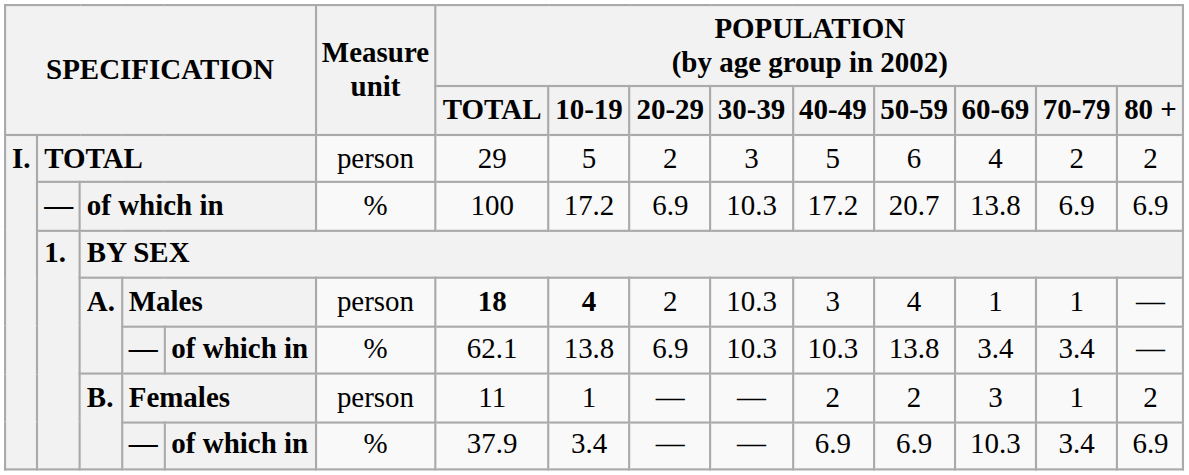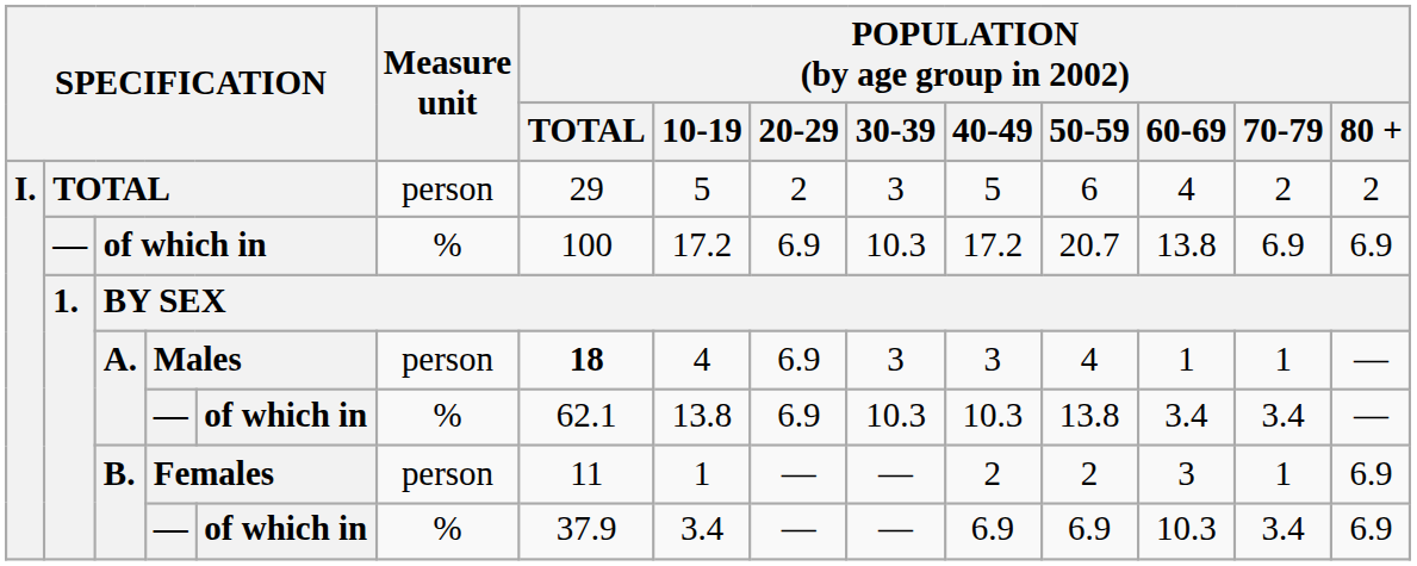Males | POPULATION (by age group in 2002) / 10-19: bold -> normal
Males | POPULATION (by age group in 2002) / 20-29: 2 -> 6.9
Males | POPULATION (by age group in 2002) / 30-39: 10.3 -> 3
Females | POPULATION (by age group in 2002) / 80 +: 2 -> 6.9
